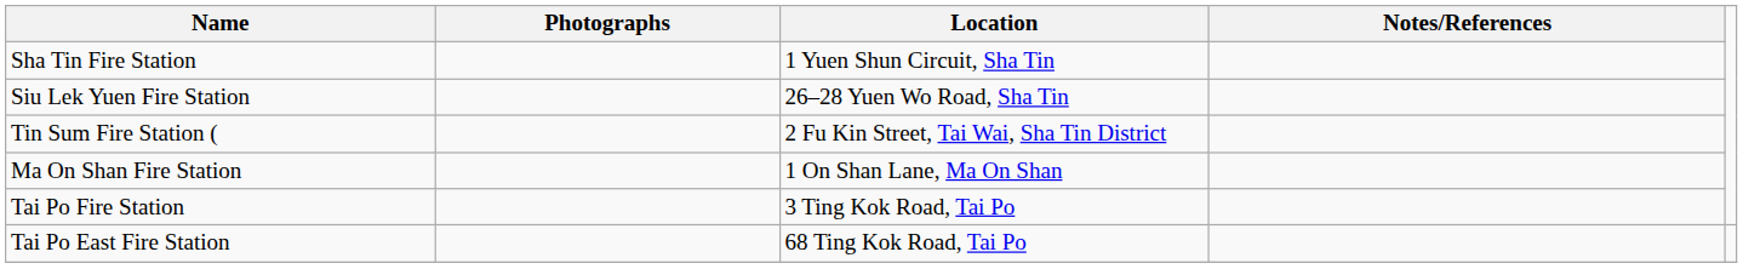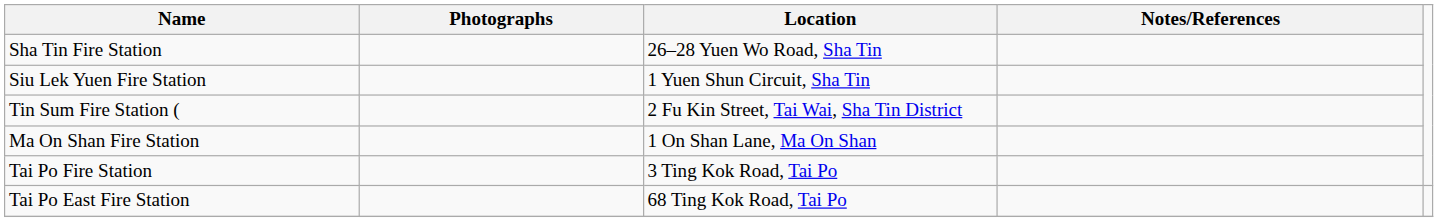Sha Tin Fire Station | Location: 1 Yuen Shun Circuit, Sha Tin -> 26–28 Yuen Wo Road, Sha Tin
Siu Lek Yuen Fire Station | Location: 26–28 Yuen Wo Road, Sha Tin -> 1 Yuen Shun Circuit, Sha Tin
